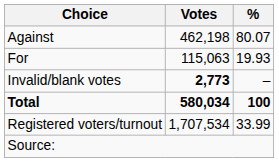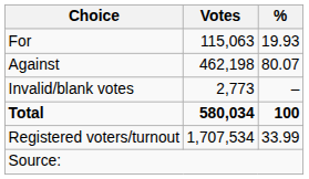rows swapped: For <-> Against
Invalid/blank votes | Votes: bold -> normal
